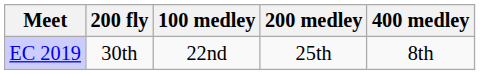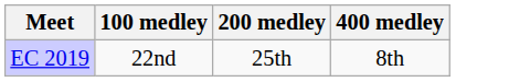- column: 200 fly | 30th
